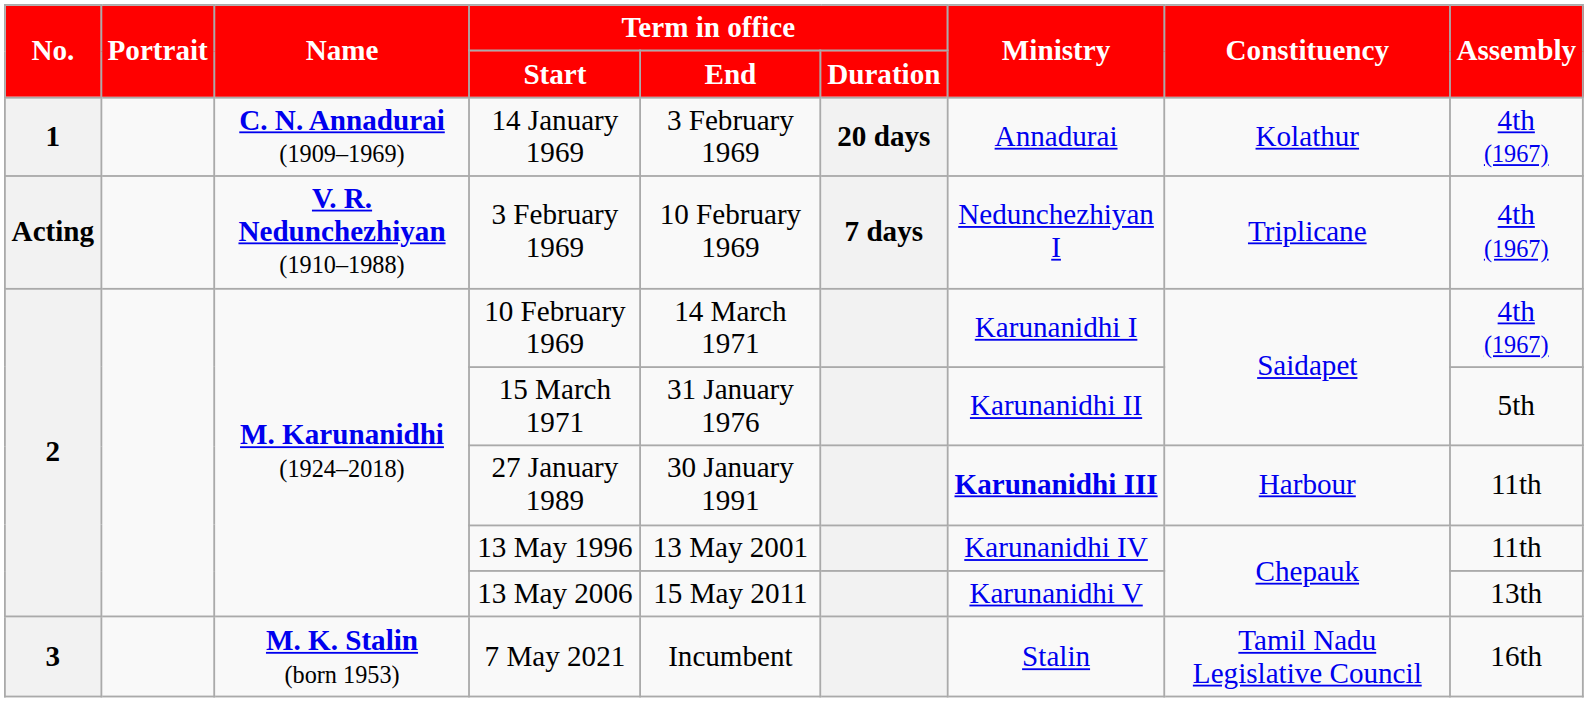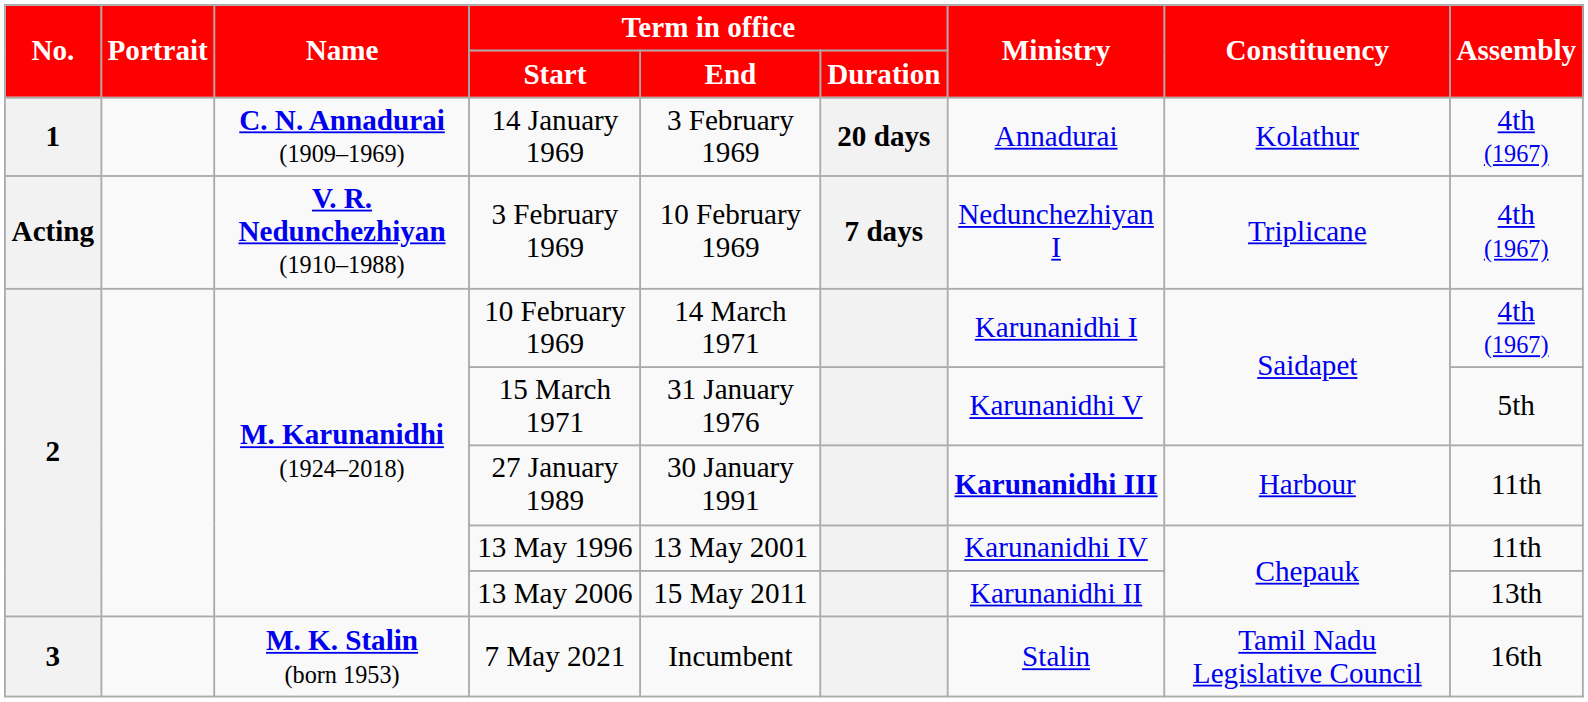15 March 1971 | Ministry: Karunanidhi II -> Karunanidhi V
13 May 2006 | Ministry: Karunanidhi V -> Karunanidhi II
